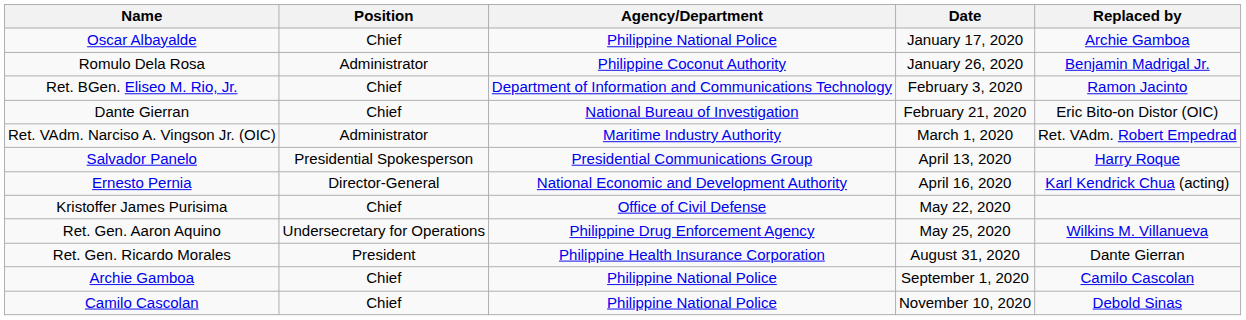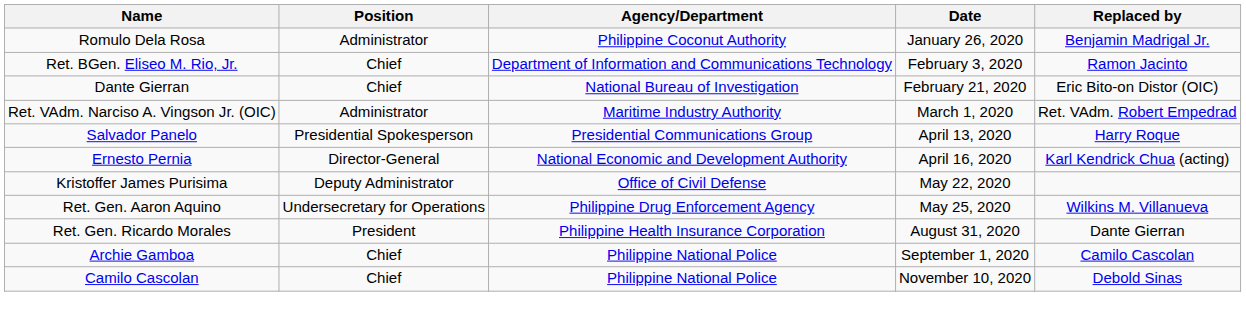- row: Oscar Albayalde | Chief | Philippine National Police | January 17, 2020 | Archie Gamboa
Kristoffer James Purisima | Position: Chief -> Deputy Administrator
